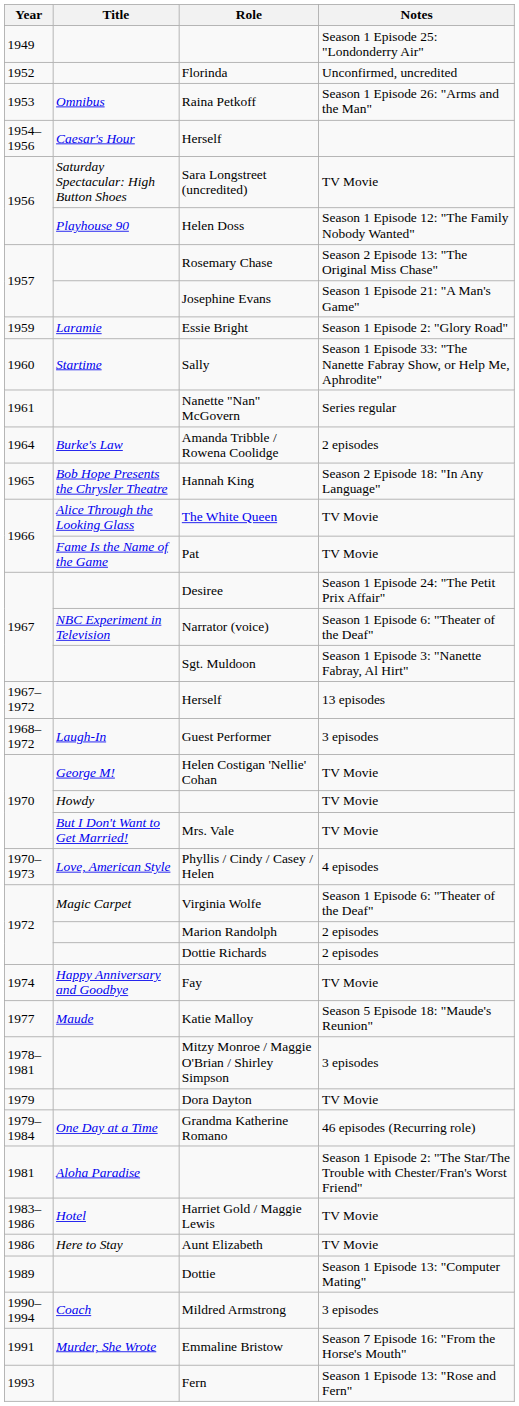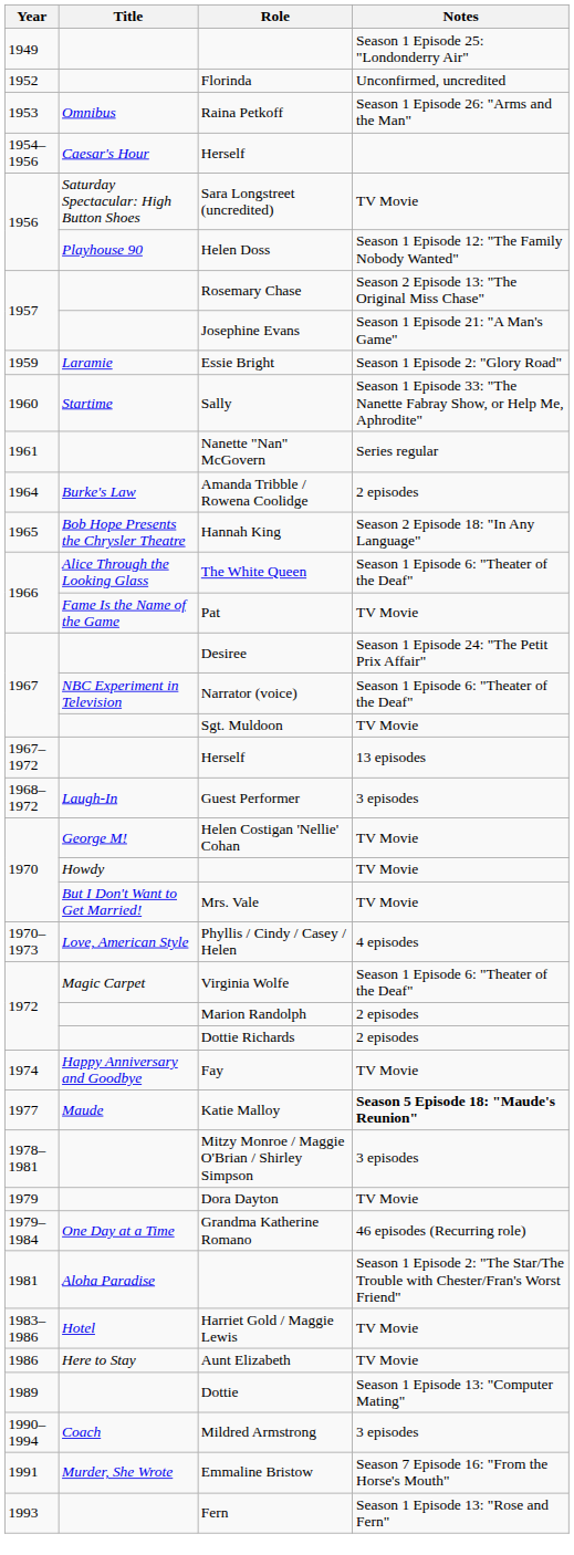The White Queen | Notes: TV Movie -> Season 1 Episode 6: "Theater of the Deaf"
Sgt. Muldoon | Notes: Season 1 Episode 3: "Nanette Fabray, Al Hirt" -> TV Movie
Katie Malloy | Notes: normal -> bold
